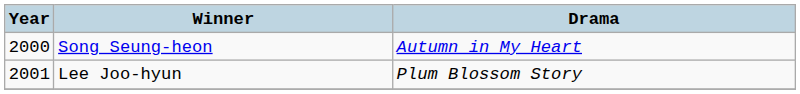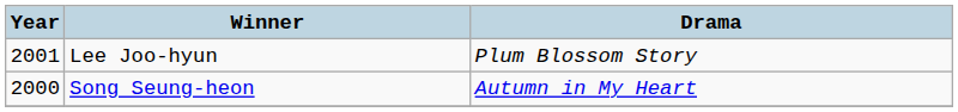rows swapped: Song Seung-heon <-> Lee Joo-hyun
